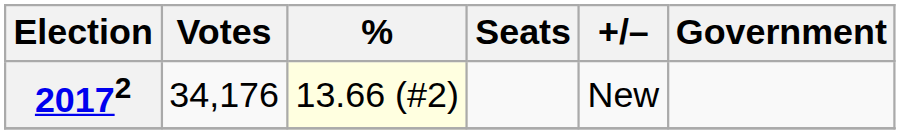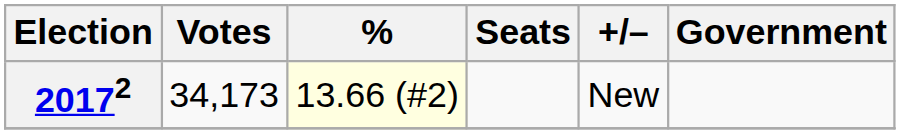20172 | Votes: 34,176 -> 34,173
